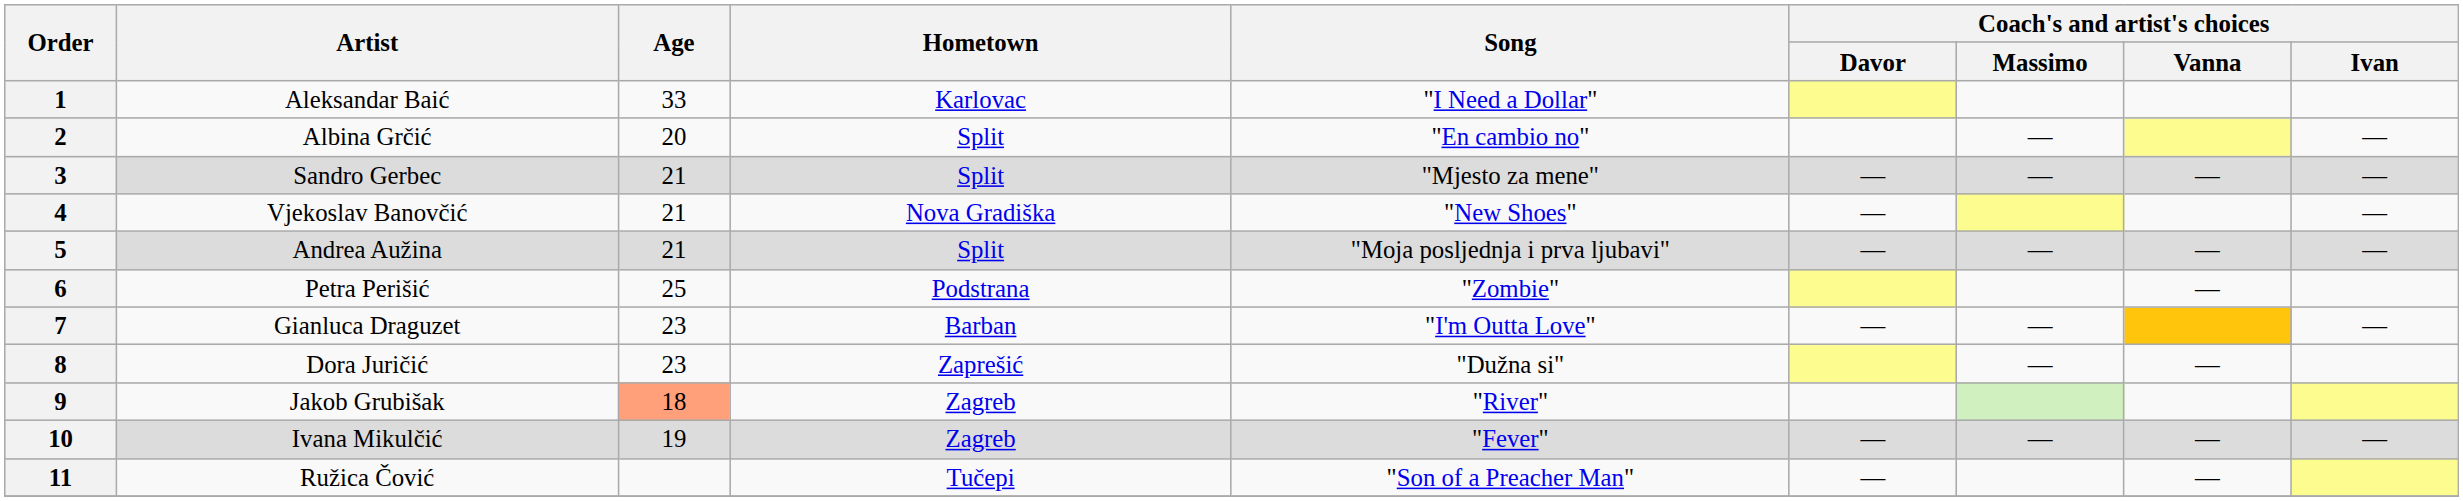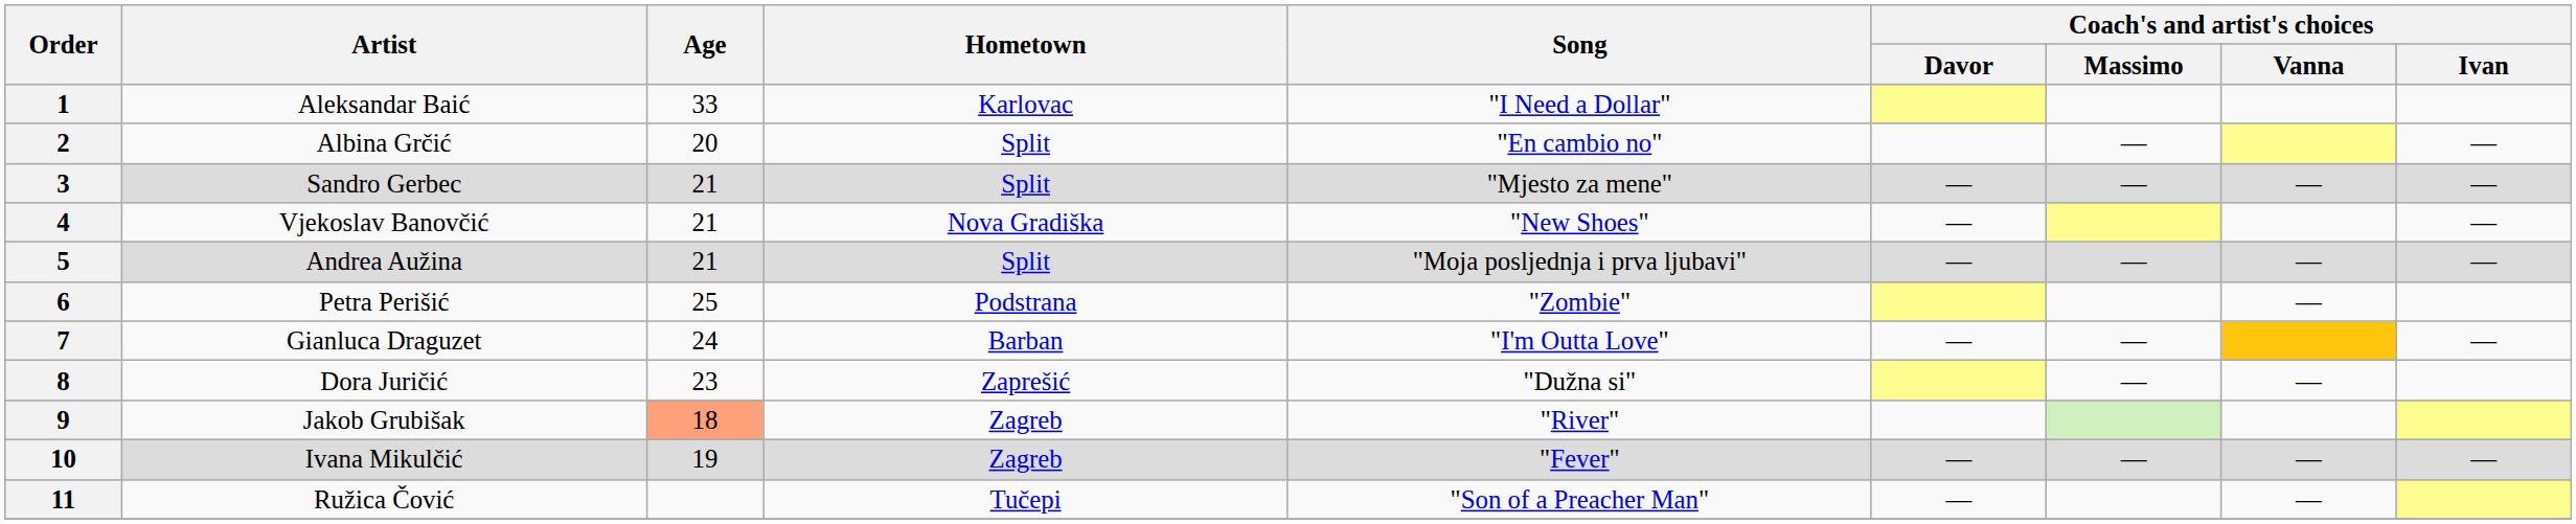7 | Age: 23 -> 24
